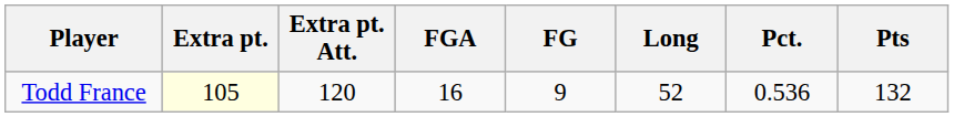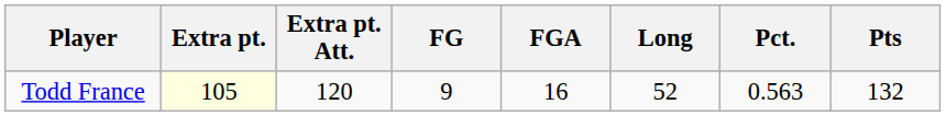columns swapped: FG <-> FGA
Todd France | Pct.: 0.536 -> 0.563
